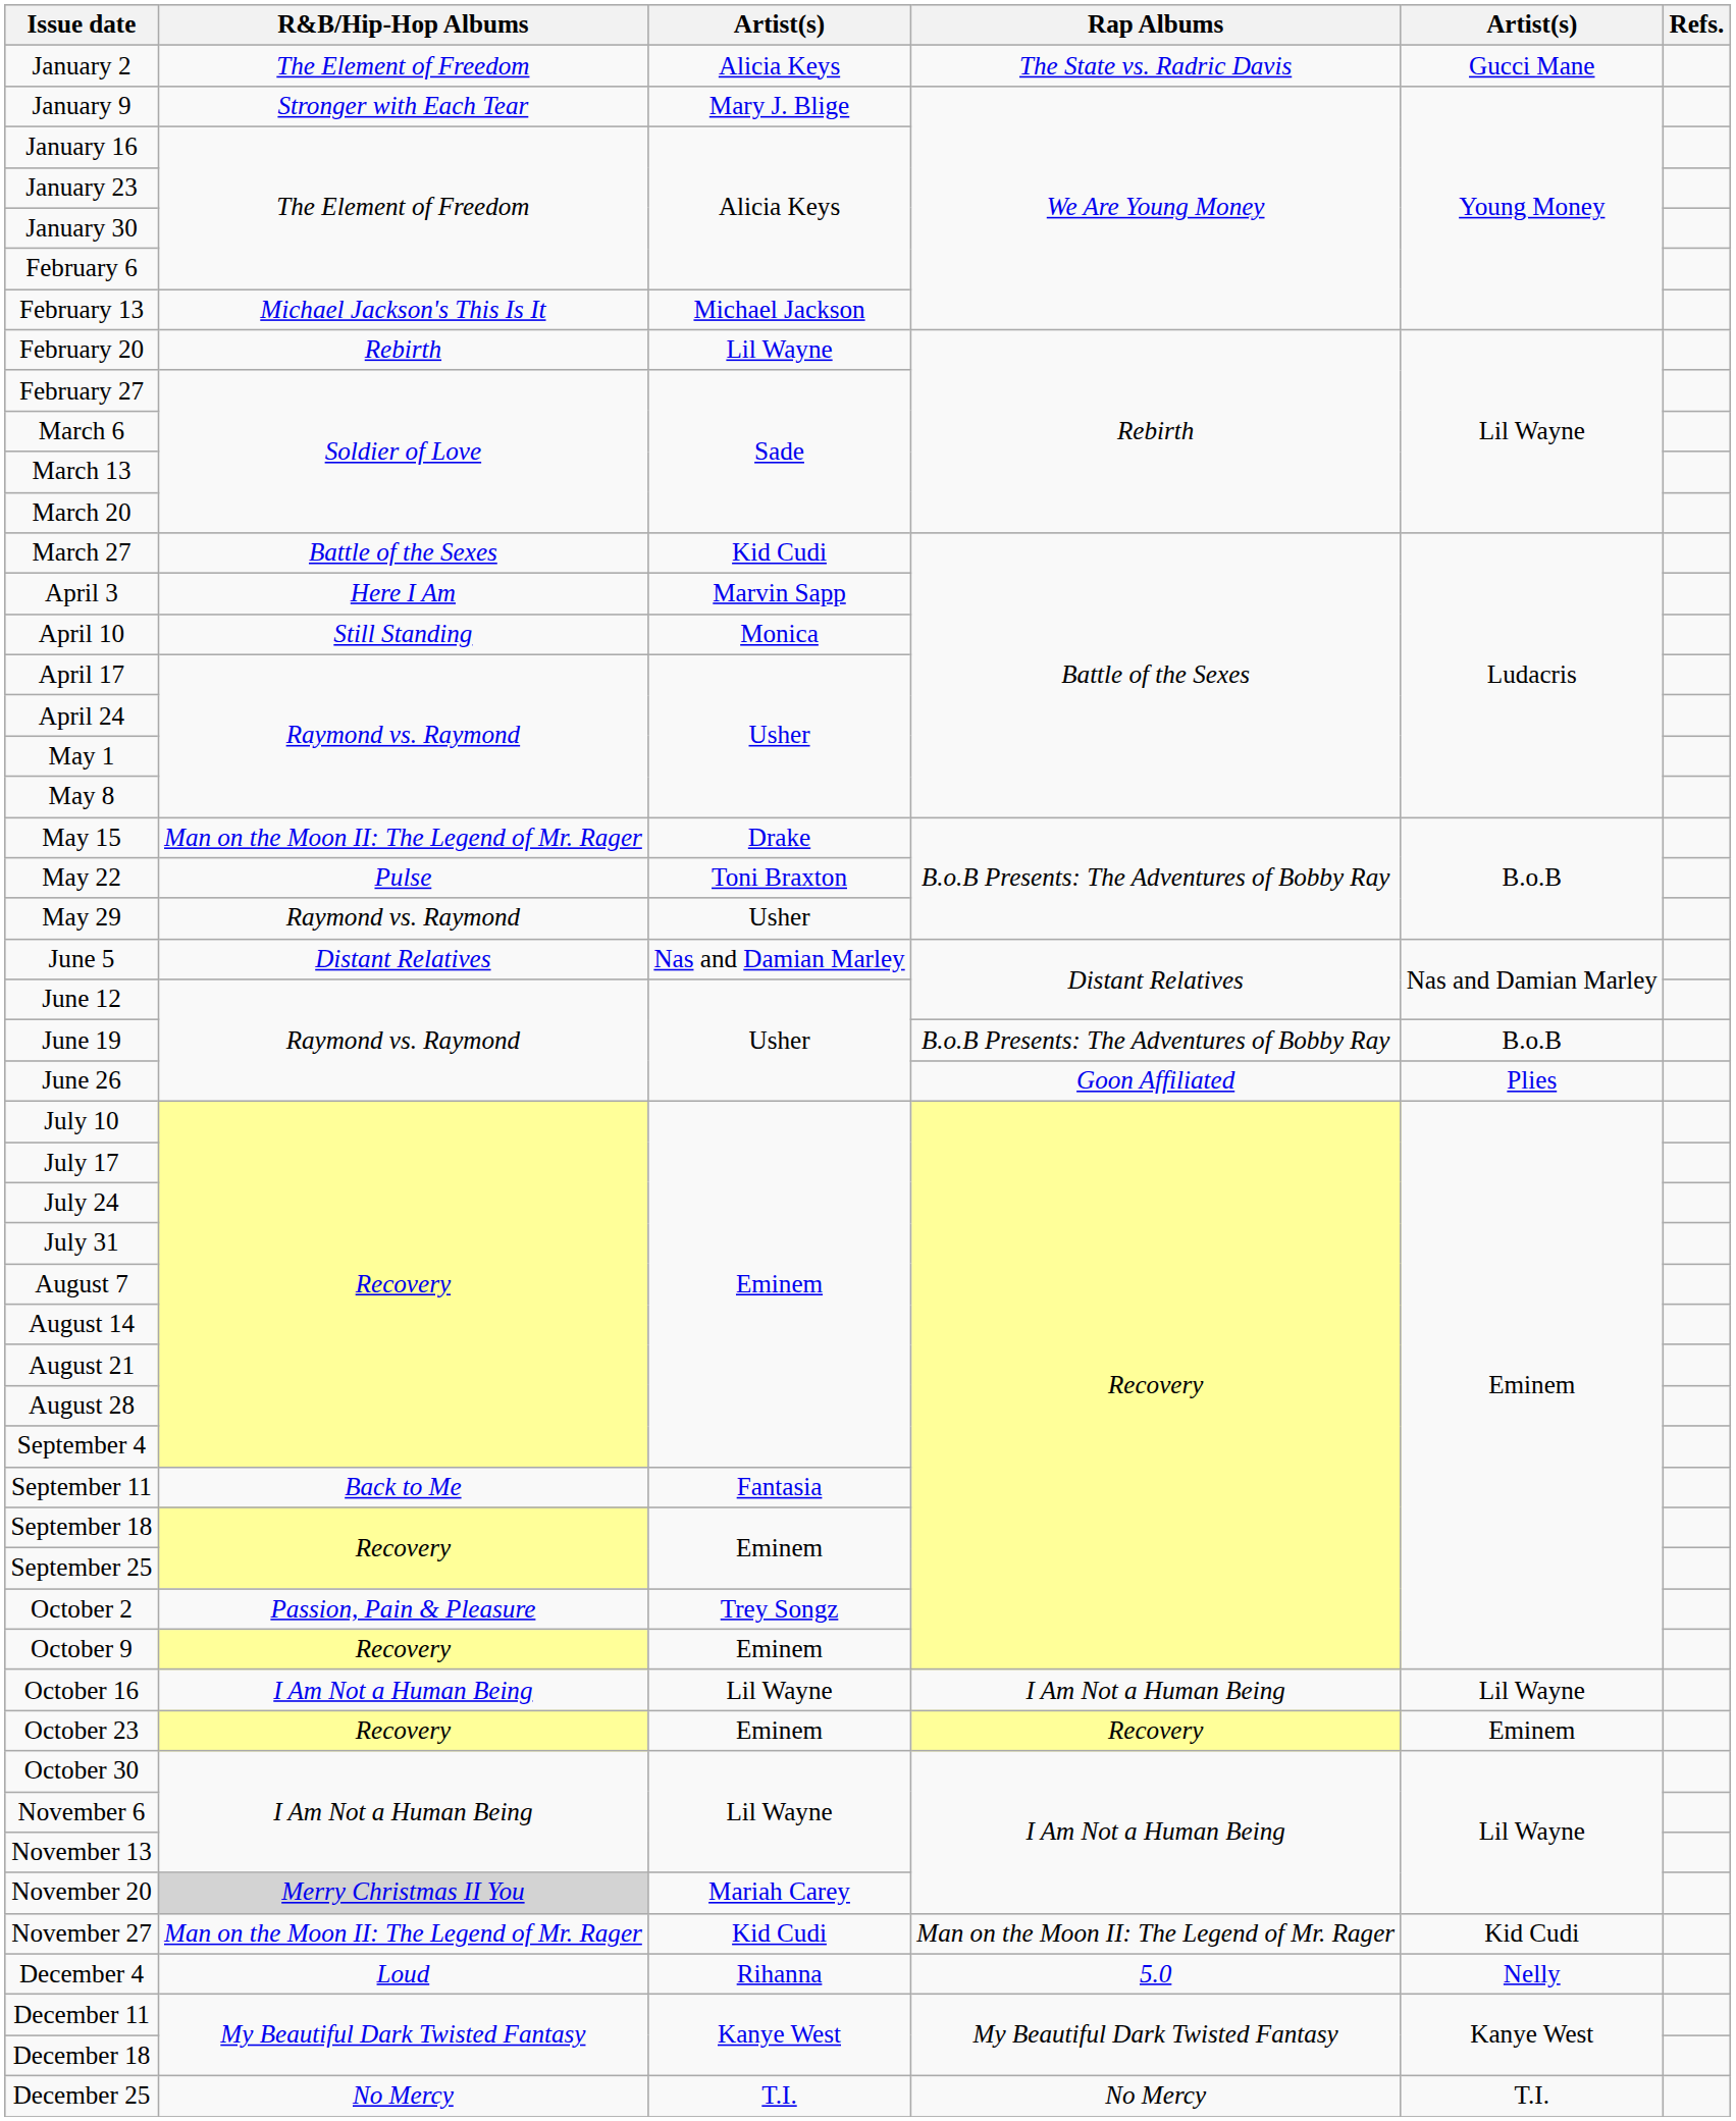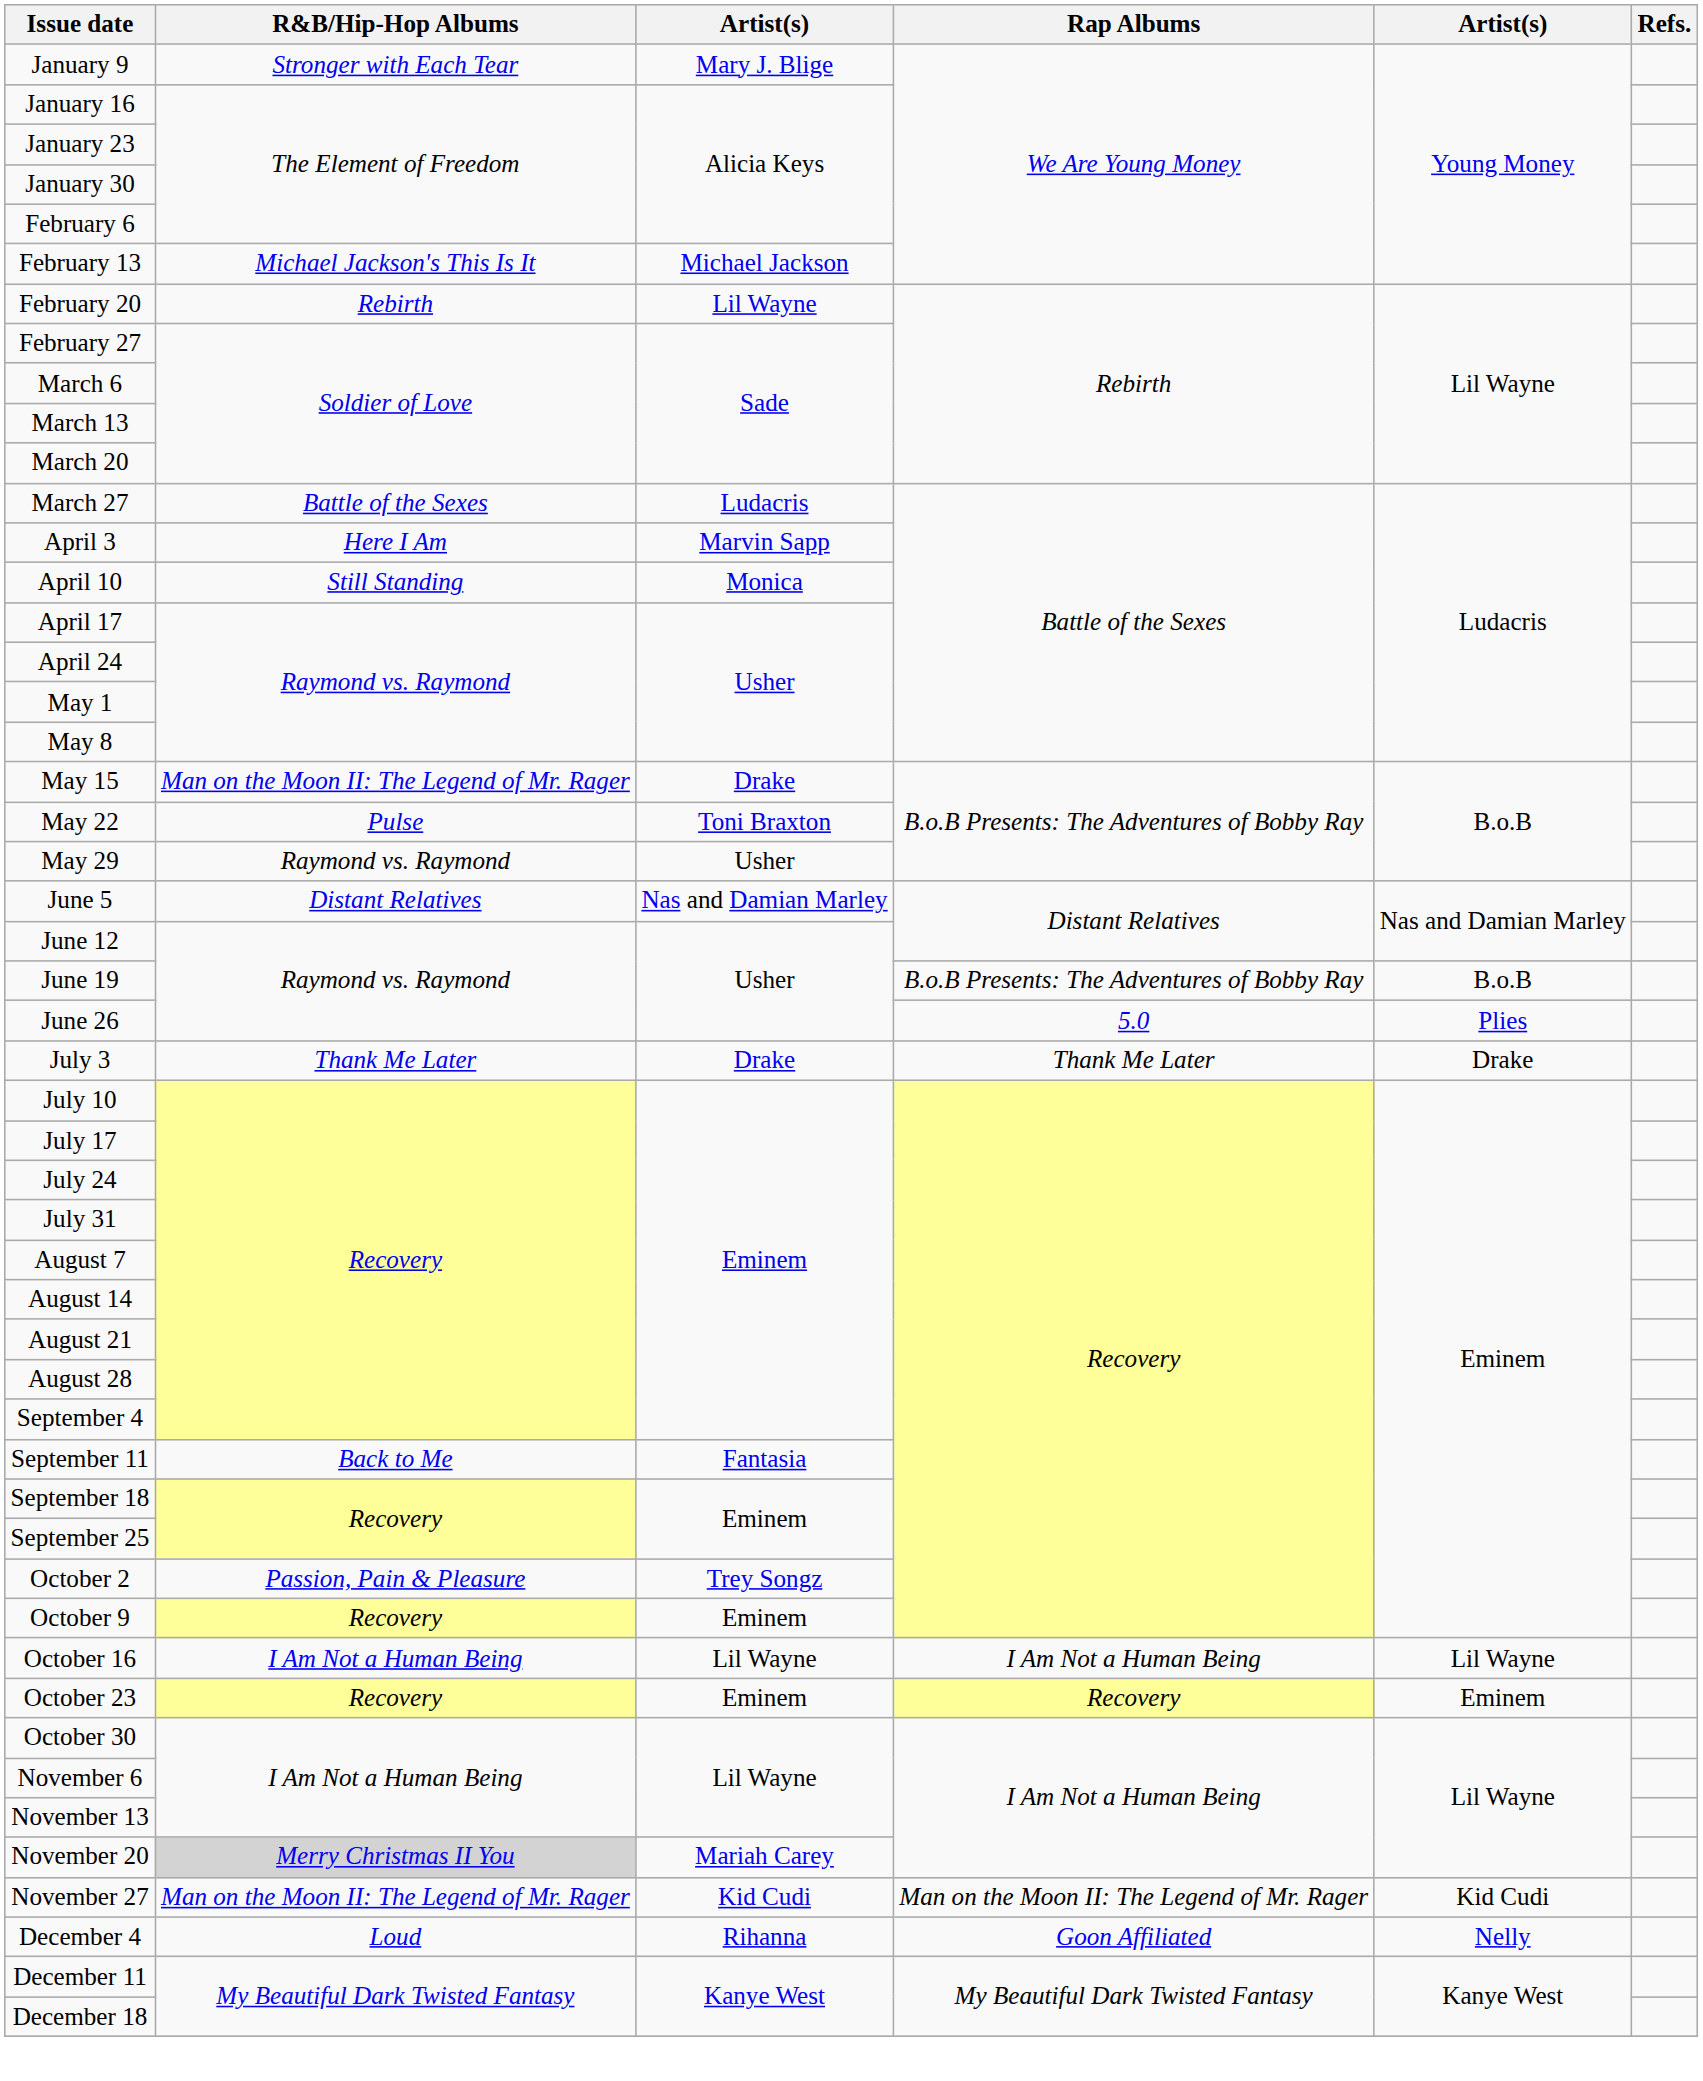- row: January 2 | The Element of Freedom | Alicia Keys | The State vs. Radric Davis | Gucci Mane
March 27 | column 3: Kid Cudi -> Ludacris
June 26 | Rap Albums: Goon Affiliated -> 5.0
+ row: July 3 | Thank Me Later | Drake | Thank Me Later | Drake
December 4 | Rap Albums: 5.0 -> Goon Affiliated
- row: December 25 | No Mercy | T.I. | No Mercy | T.I.
